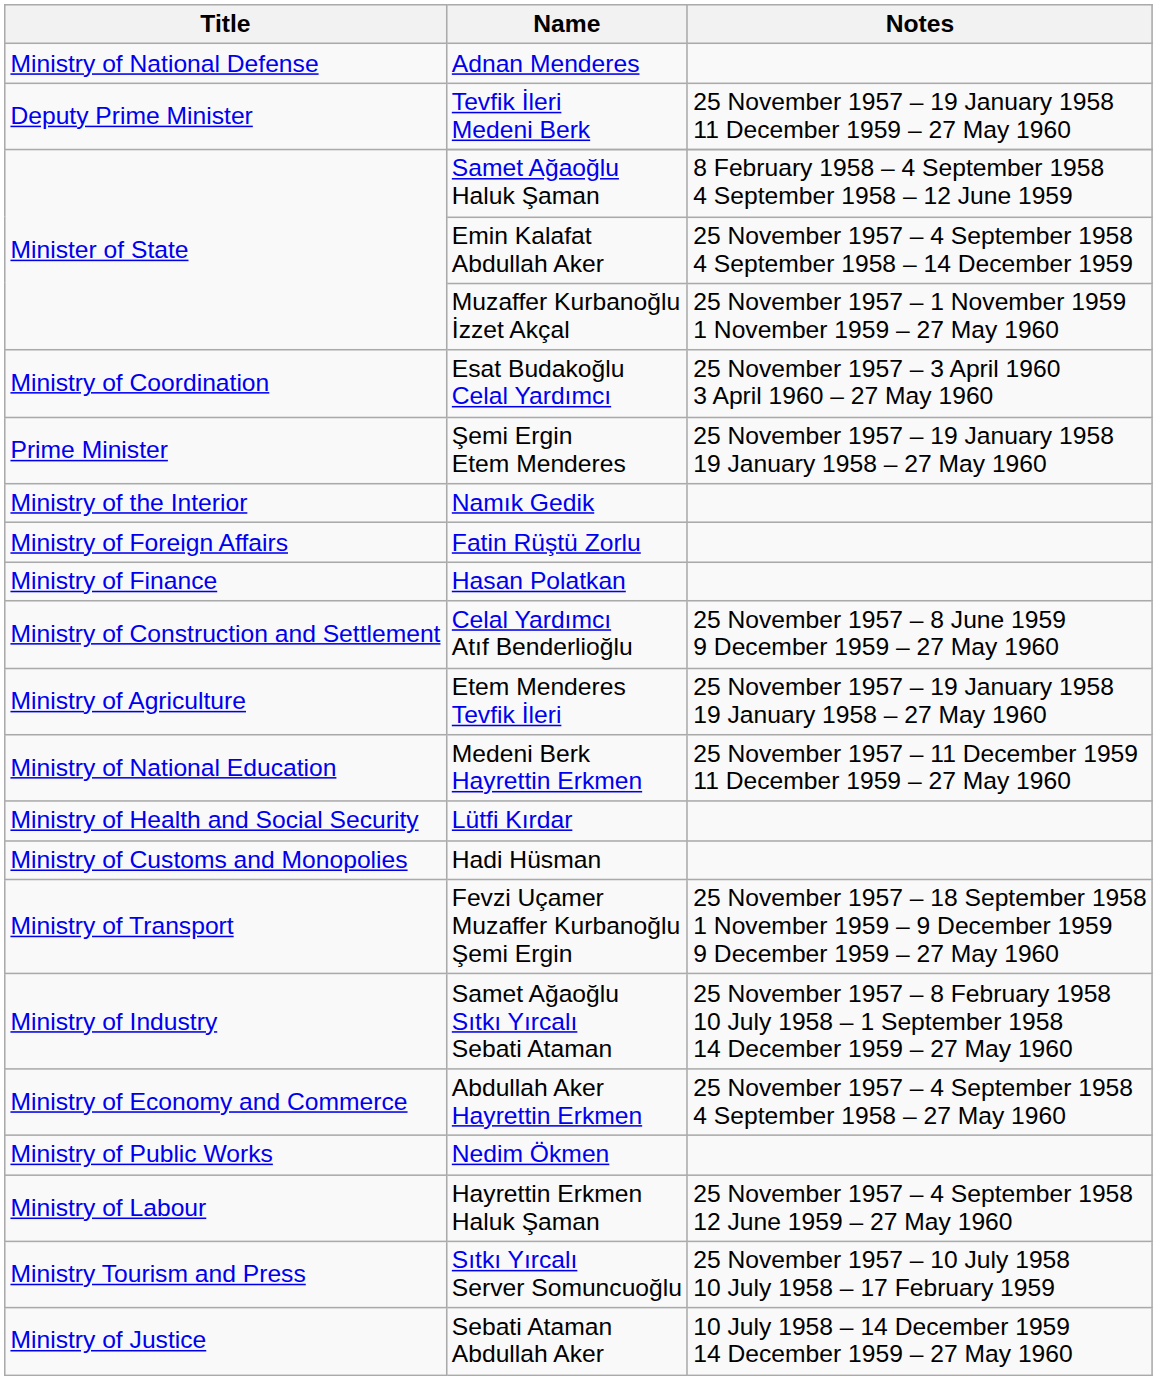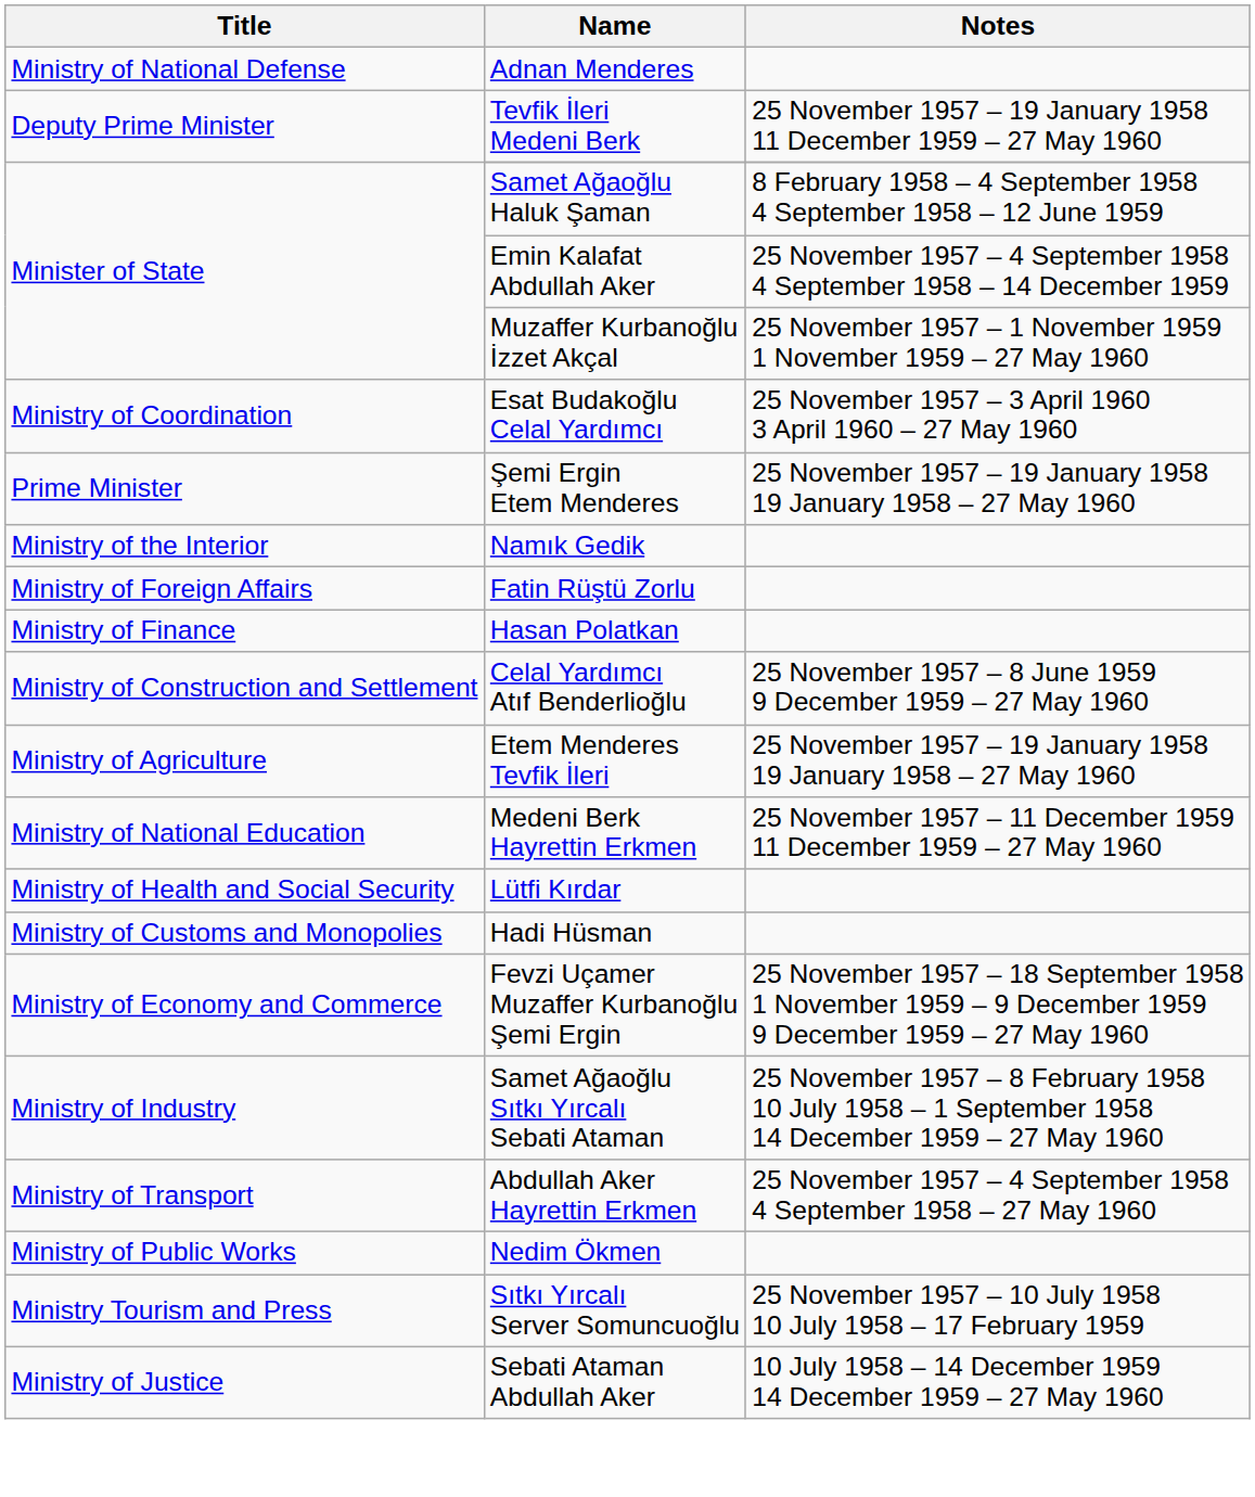Fevzi Uçamer Muzaffer Kurbanoğlu Şemi Ergin | Title: Ministry of Transport -> Ministry of Economy and Commerce
Abdullah Aker Hayrettin Erkmen | Title: Ministry of Economy and Commerce -> Ministry of Transport
- row: Ministry of Labour | Hayrettin Erkmen Haluk Şaman | 25 November 1957 – 4 September 1958 12 June 1959 – 27 May 1960
